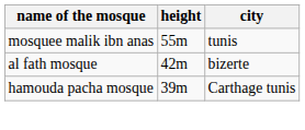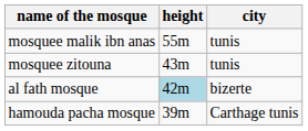+ row: mosquee zitouna | 43m | tunis
al fath mosque | height: no background -> lightblue background
